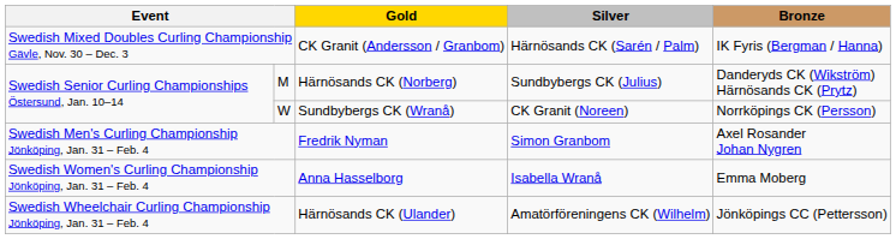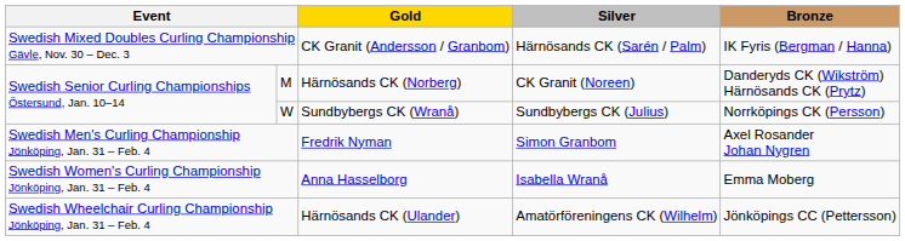M | Silver: Sundbybergs CK (Julius) -> CK Granit (Noreen)
W | Silver: CK Granit (Noreen) -> Sundbybergs CK (Julius)
